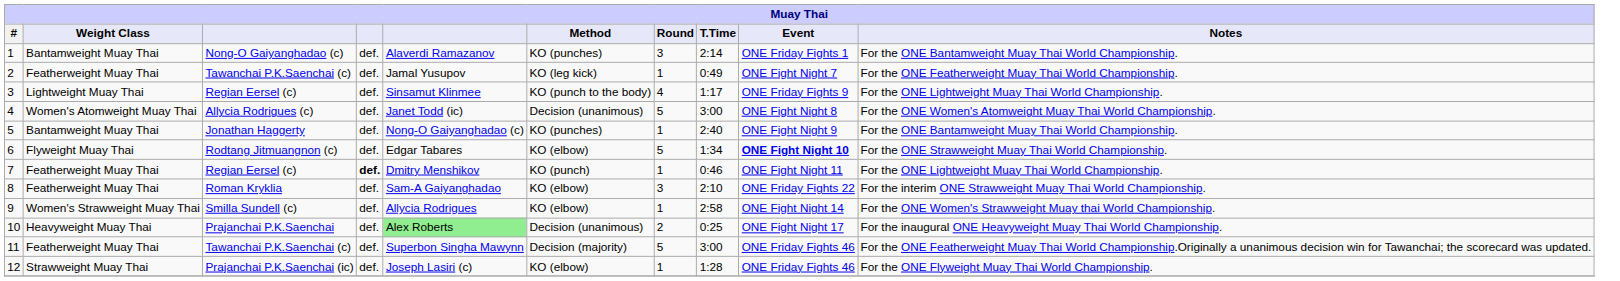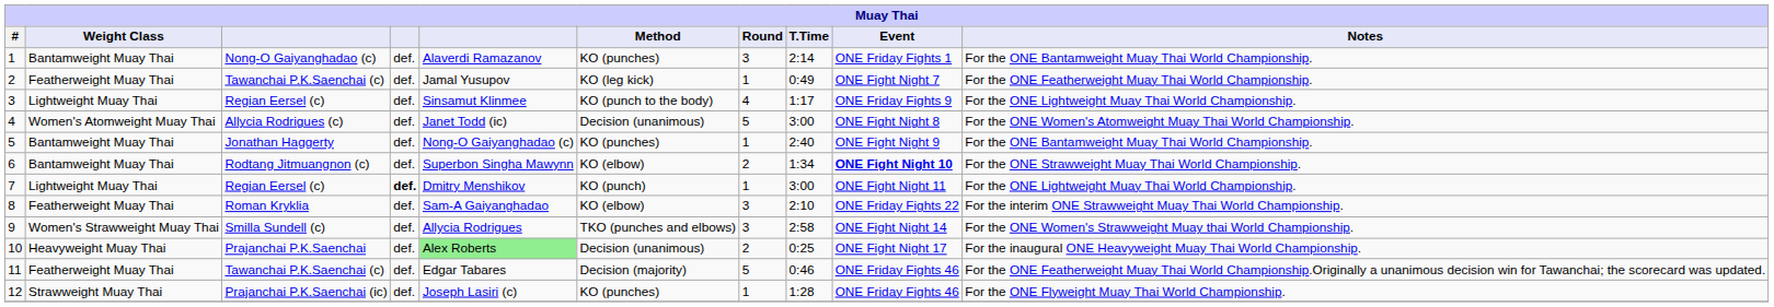6 | Weight Class: Flyweight Muay Thai -> Bantamweight Muay Thai
6 | column 5: Edgar Tabares -> Superbon Singha Mawynn
6 | Round: 5 -> 2
7 | Weight Class: Featherweight Muay Thai -> Lightweight Muay Thai
7 | T.Time: 0:46 -> 3:00
9 | Method: KO (elbow) -> TKO (punches and elbows)
9 | Round: 1 -> 3
11 | column 5: Superbon Singha Mawynn -> Edgar Tabares
11 | T.Time: 3:00 -> 0:46
12 | Method: KO (elbow) -> KO (punches)
